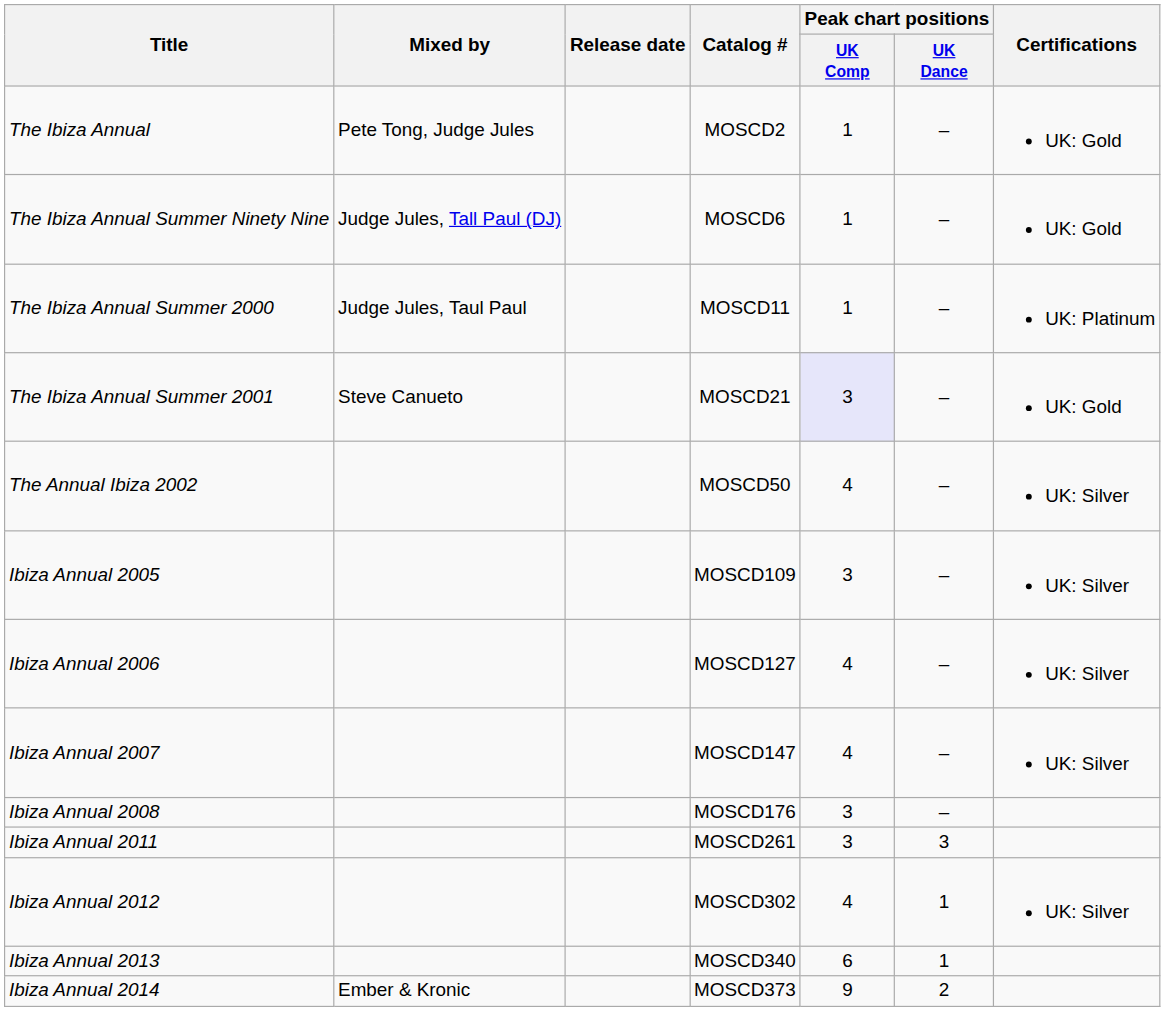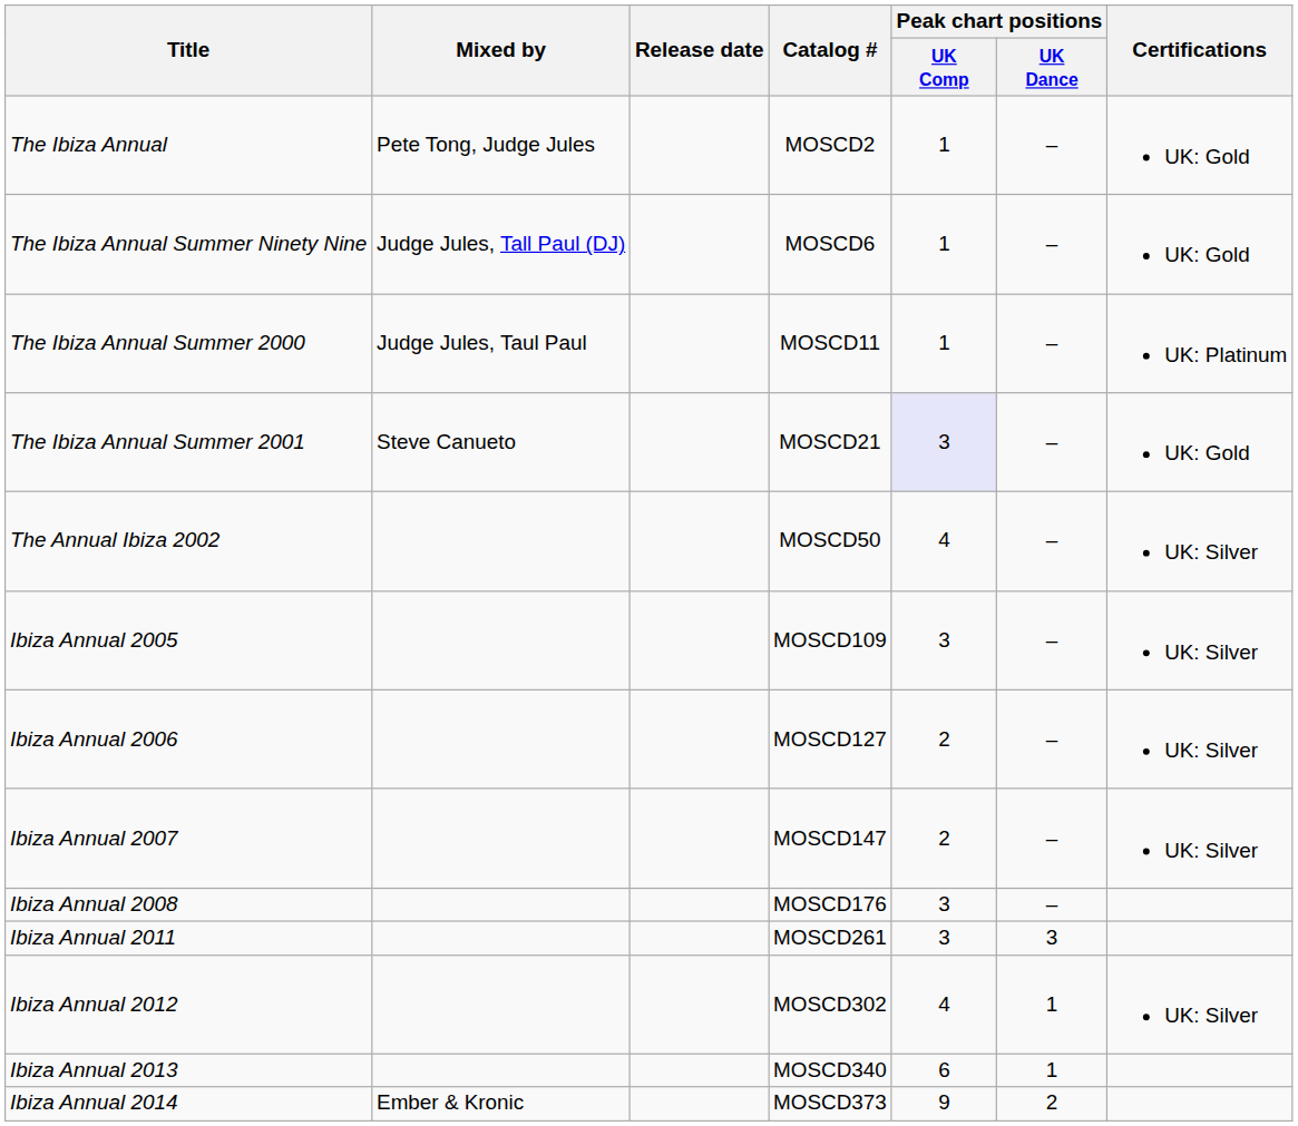Ibiza Annual 2006 | Peak chart positions / UK Comp: 4 -> 2
Ibiza Annual 2007 | Peak chart positions / UK Comp: 4 -> 2
